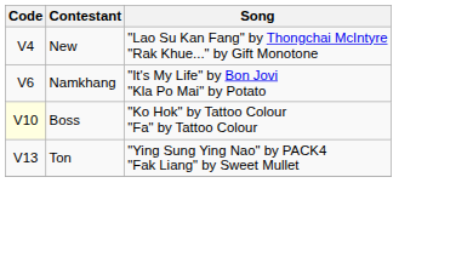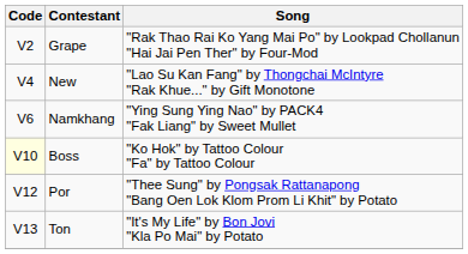+ row: V2 | Grape | "Rak Thao Rai Ko Yang Mai Po" by Lookpad Chollanun "Hai Jai Pen Ther" by Four-Mod
Namkhang | Song: "It's My Life" by Bon Jovi "Kla Po Mai" by Potato -> "Ying Sung Ying Nao" by PACK4 "Fak Liang" by Sweet Mullet
+ row: V12 | Por | "Thee Sung" by Pongsak Rattanapong "Bang Oen Lok Klom Prom Li Khit" by Potato
Ton | Song: "Ying Sung Ying Nao" by PACK4 "Fak Liang" by Sweet Mullet -> "It's My Life" by Bon Jovi "Kla Po Mai" by Potato
